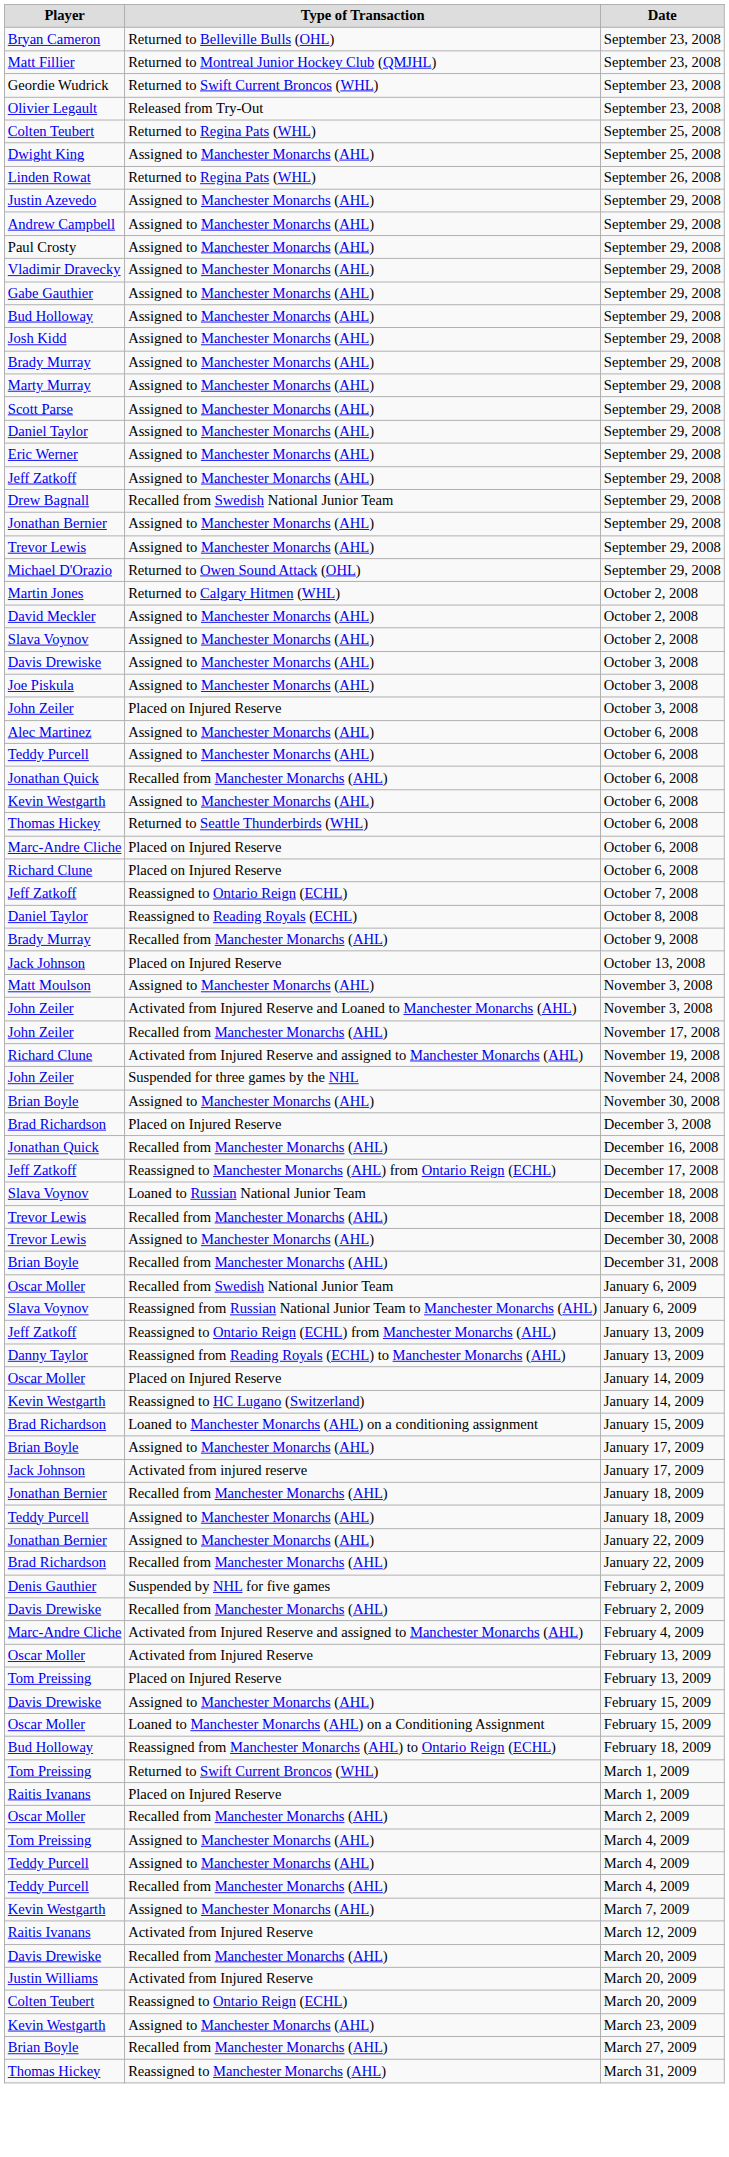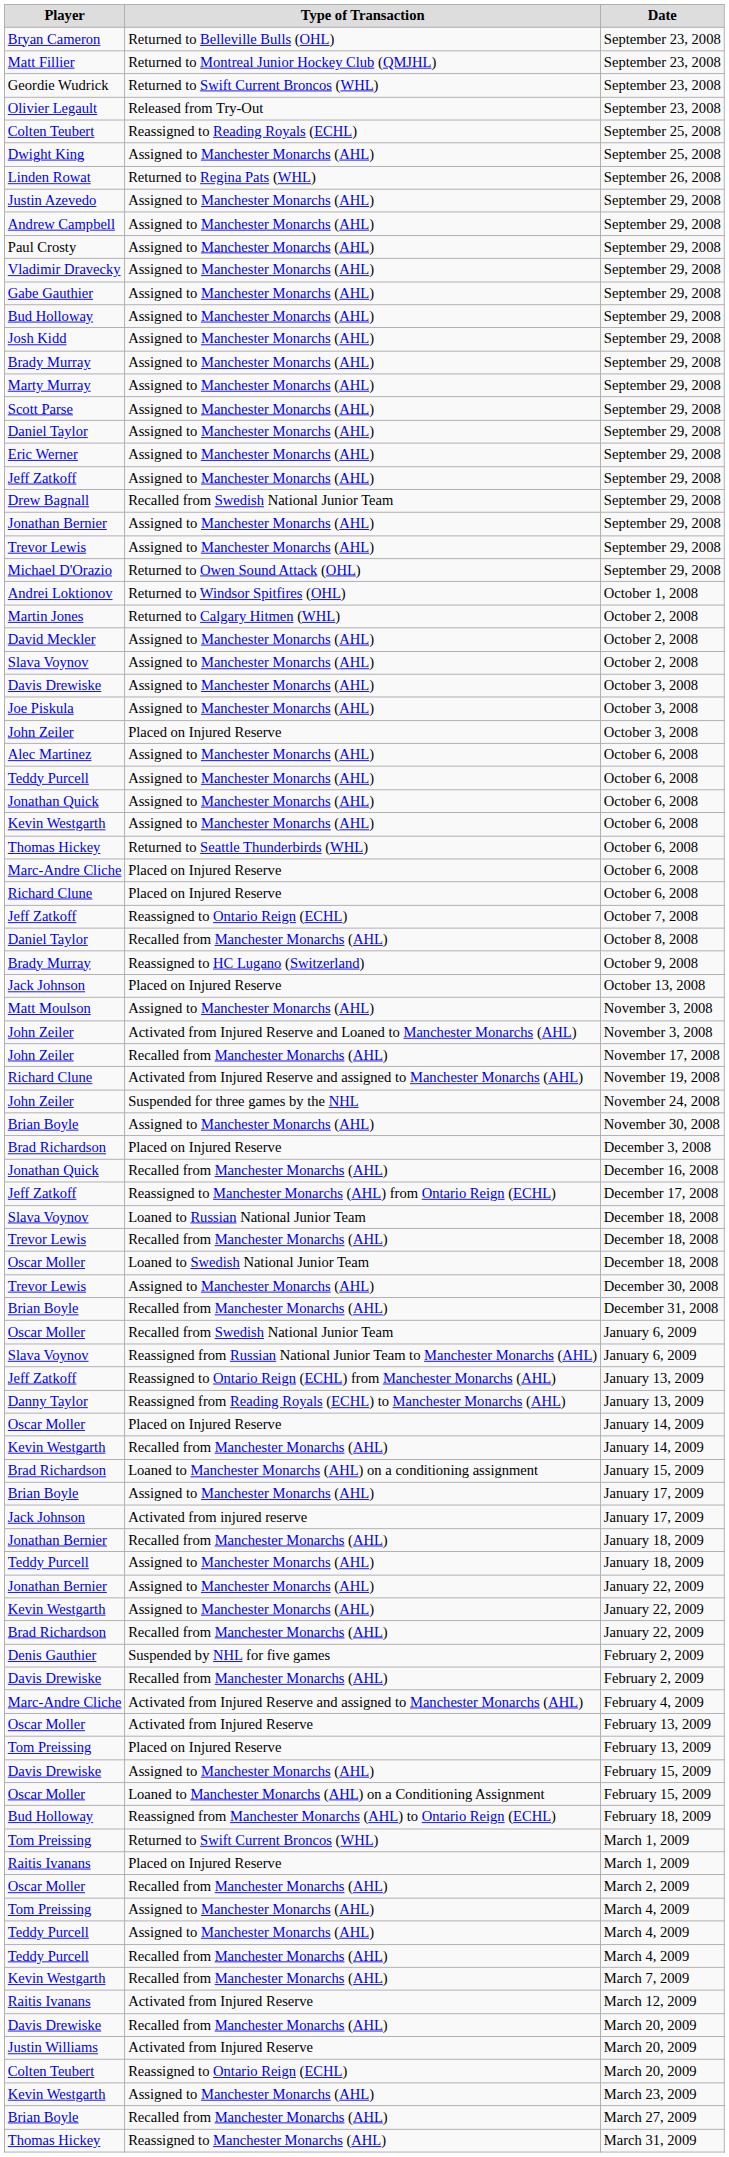Colten Teubert / September 25, 2008 | Type of Transaction: Returned to Regina Pats (WHL) -> Reassigned to Reading Royals (ECHL)
+ row: Andrei Loktionov | Returned to Windsor Spitfires (OHL) | October 1, 2008
Jonathan Quick / October 6, 2008 | Type of Transaction: Recalled from Manchester Monarchs (AHL) -> Assigned to Manchester Monarchs (AHL)
Daniel Taylor / October 8, 2008 | Type of Transaction: Reassigned to Reading Royals (ECHL) -> Recalled from Manchester Monarchs (AHL)
Brady Murray / October 9, 2008 | Type of Transaction: Recalled from Manchester Monarchs (AHL) -> Reassigned to HC Lugano (Switzerland)
+ row: Oscar Moller | Loaned to Swedish National Junior Team | December 18, 2008
Kevin Westgarth / January 14, 2009 | Type of Transaction: Reassigned to HC Lugano (Switzerland) -> Recalled from Manchester Monarchs (AHL)
+ row: Kevin Westgarth | Assigned to Manchester Monarchs (AHL) | January 22, 2009
Kevin Westgarth / March 7, 2009 | Type of Transaction: Assigned to Manchester Monarchs (AHL) -> Recalled from Manchester Monarchs (AHL)
